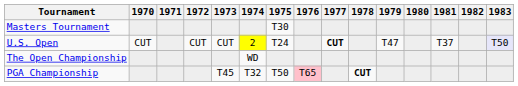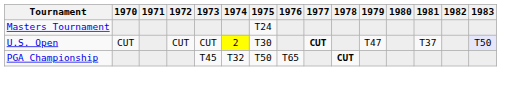Masters Tournament | 1975: T30 -> T24
U.S. Open | 1975: T24 -> T30
- row: The Open Championship | WD
PGA Championship | 1976: pink background -> no background
